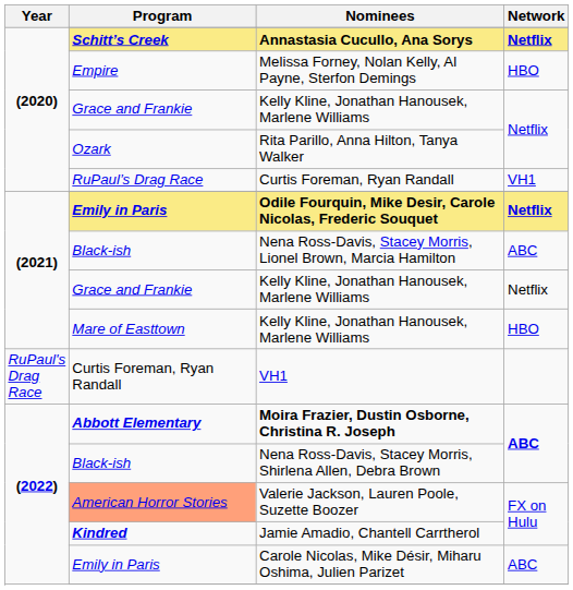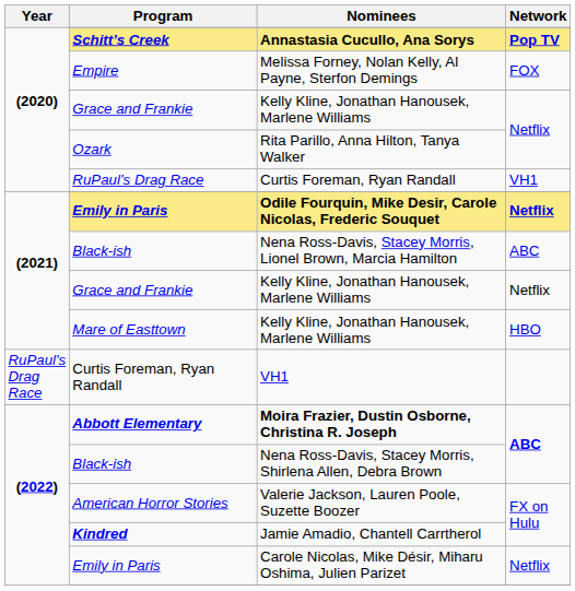Annastasia Cucullo, Ana Sorys | Network: Netflix -> Pop TV
Melissa Forney, Nolan Kelly, Al Payne, Sterfon Demings | Network: HBO -> FOX
Valerie Jackson, Lauren Poole, Suzette Boozer | Program: lightsalmon background -> no background
Carole Nicolas, Mike Désir, Miharu Oshima, Julien Parizet | Network: ABC -> Netflix
